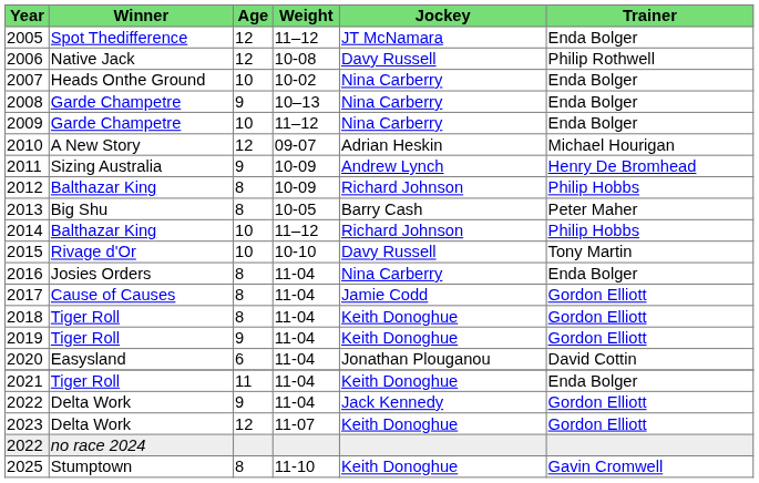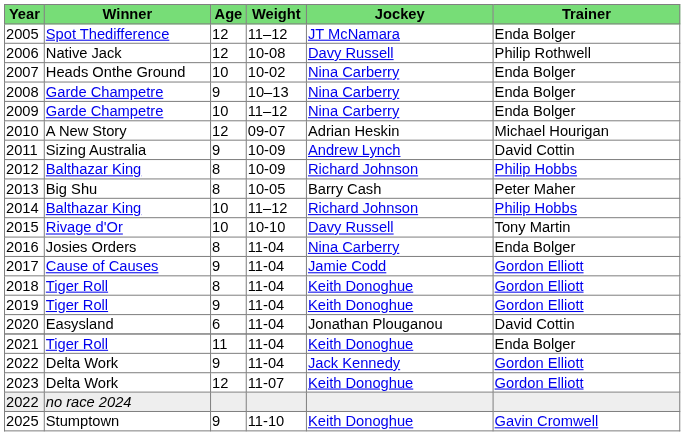2011 | Trainer: Henry De Bromhead -> David Cottin
2017 | Age: 8 -> 9
2025 | Age: 8 -> 9
